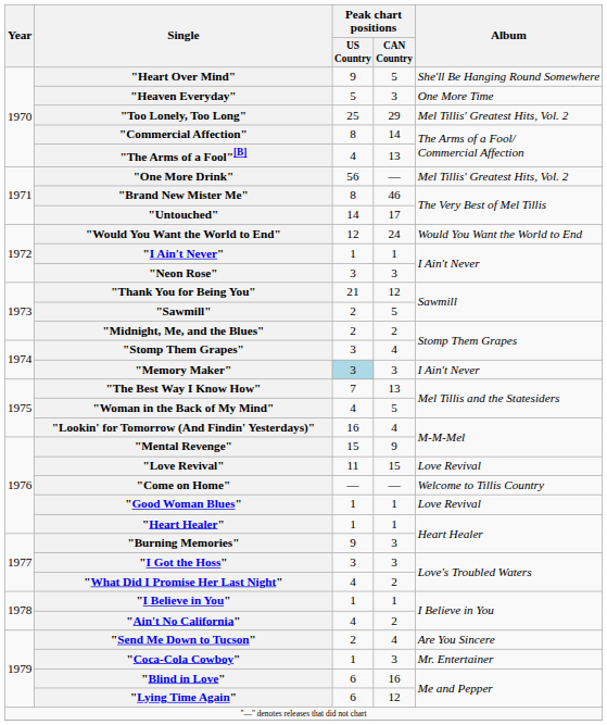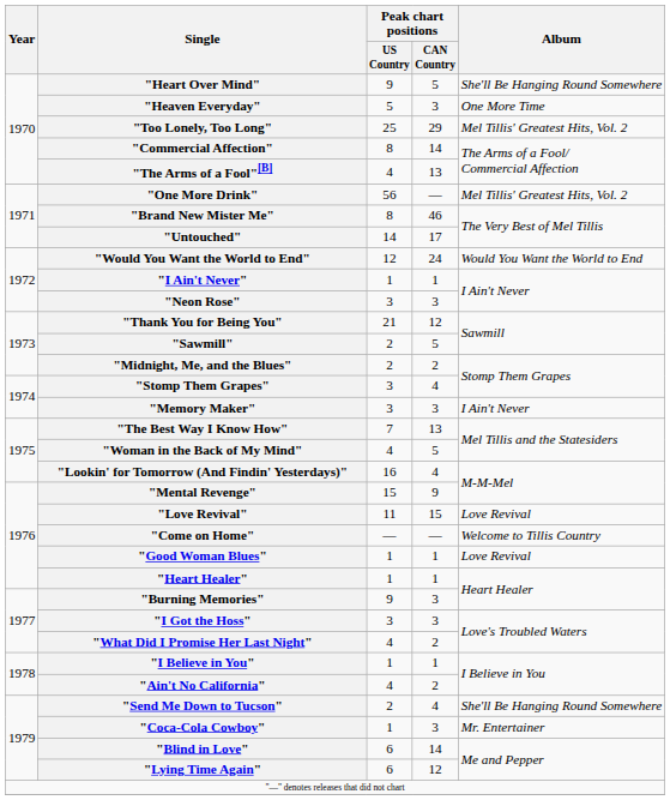"Memory Maker" | Peak chart positions / US Country: lightblue background -> no background
"Send Me Down to Tucson" | Album: Are You Sincere -> She'll Be Hanging Round Somewhere
"Blind in Love" | Peak chart positions / CAN Country: 16 -> 14
